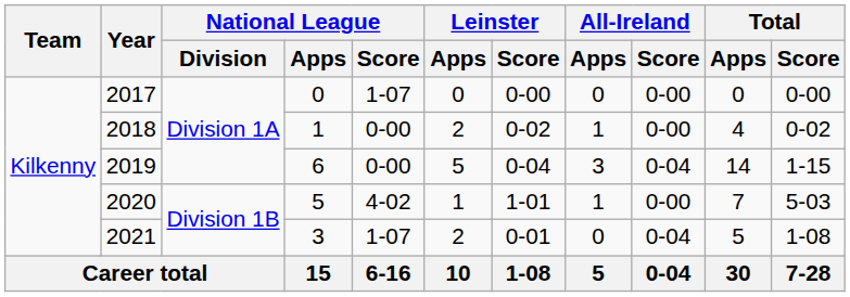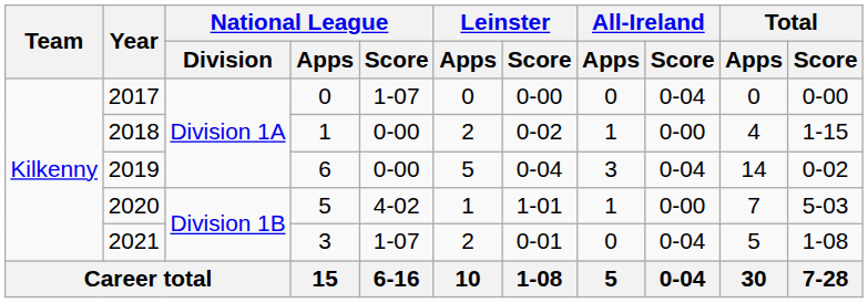2017 | All-Ireland / Score: 0-00 -> 0-04
2018 | Total / Score: 0-02 -> 1-15
2019 | Total / Score: 1-15 -> 0-02
